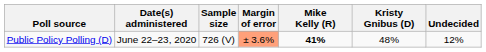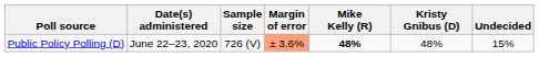Public Policy Polling (D) | Mike Kelly (R): 41% -> 48%
Public Policy Polling (D) | Undecided: 12% -> 15%
